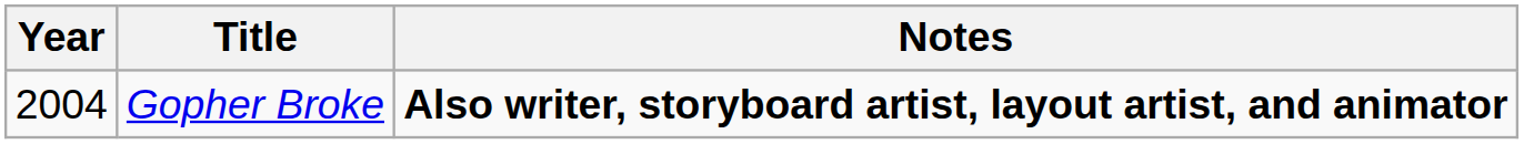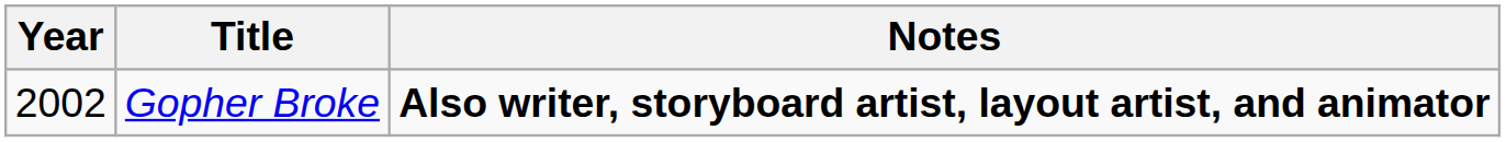Gopher Broke | Year: 2004 -> 2002
